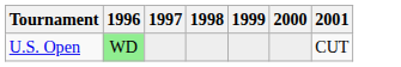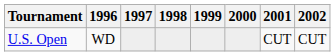+ column: 2002 | CUT
U.S. Open | 1996: lightgreen background -> no background
